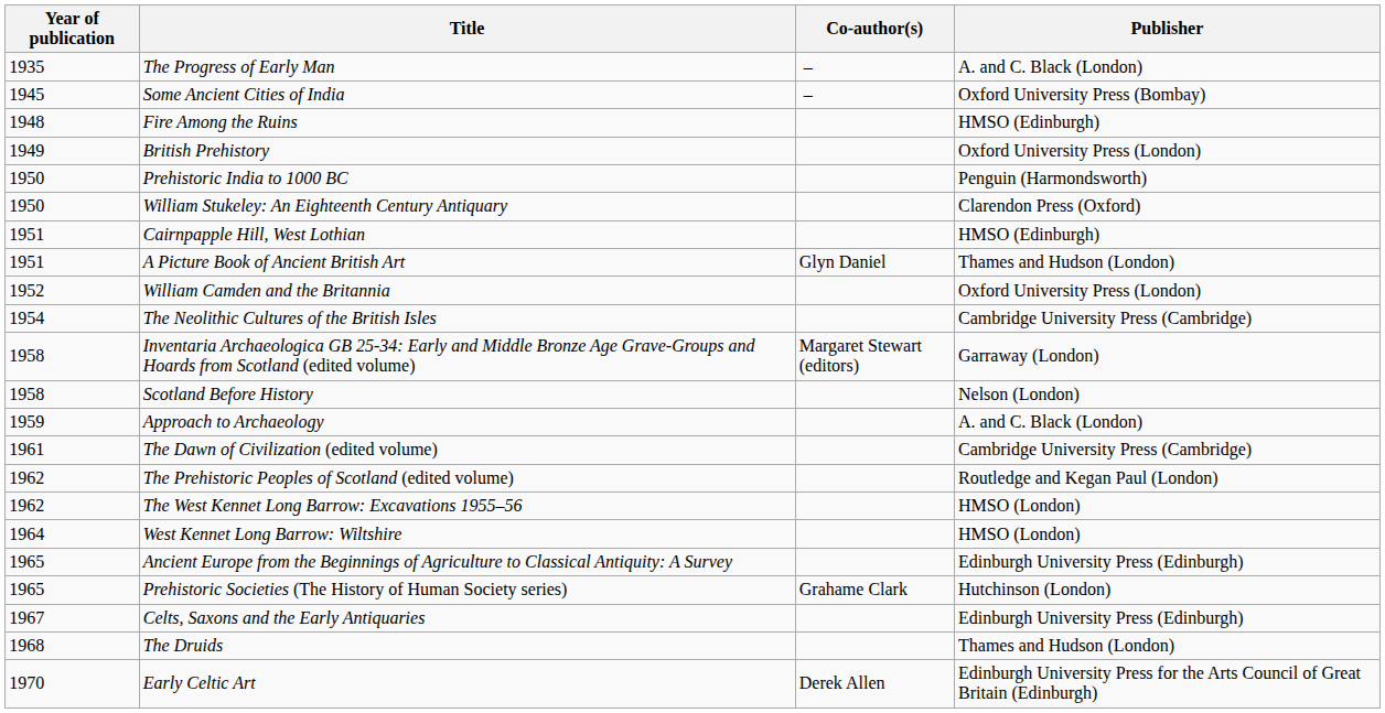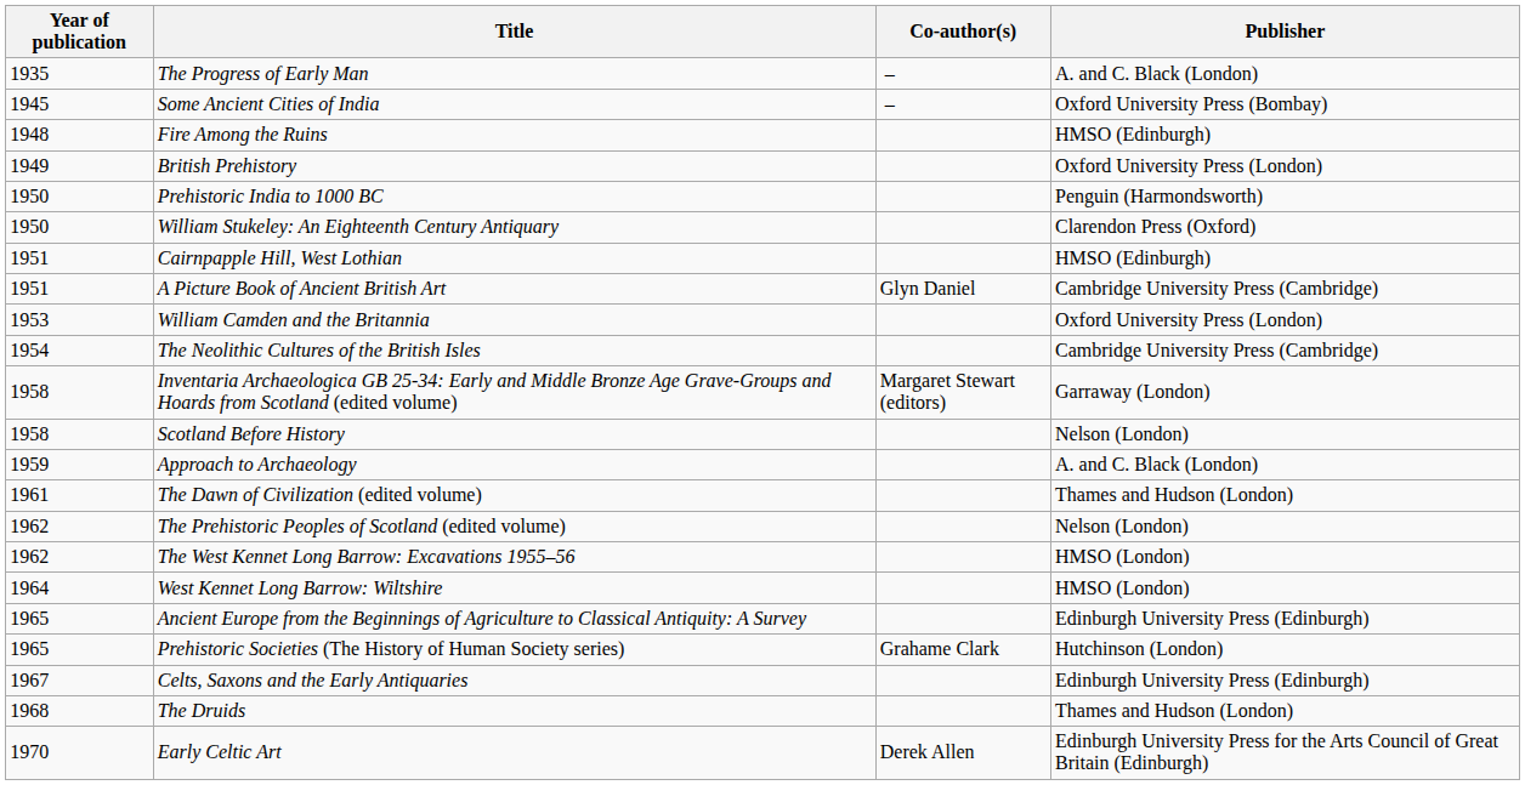A Picture Book of Ancient British Art | Publisher: Thames and Hudson (London) -> Cambridge University Press (Cambridge)
William Camden and the Britannia | Year of publication: 1952 -> 1953
The Dawn of Civilization (edited volume) | Publisher: Cambridge University Press (Cambridge) -> Thames and Hudson (London)
The Prehistoric Peoples of Scotland (edited volume) | Publisher: Routledge and Kegan Paul (London) -> Nelson (London)
